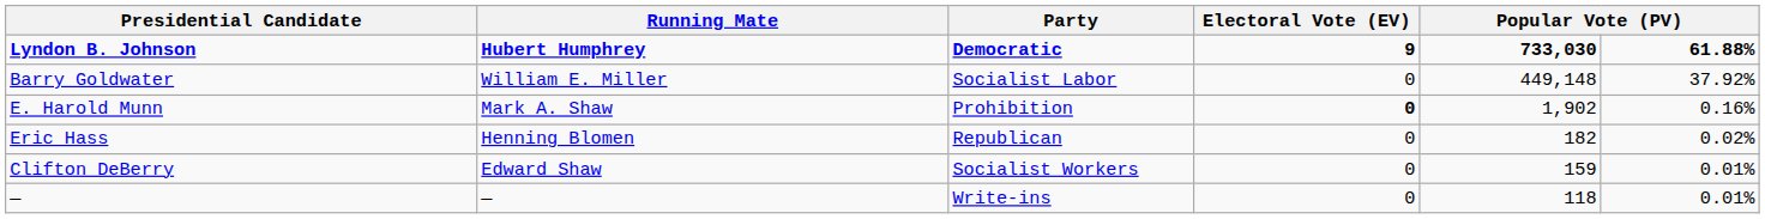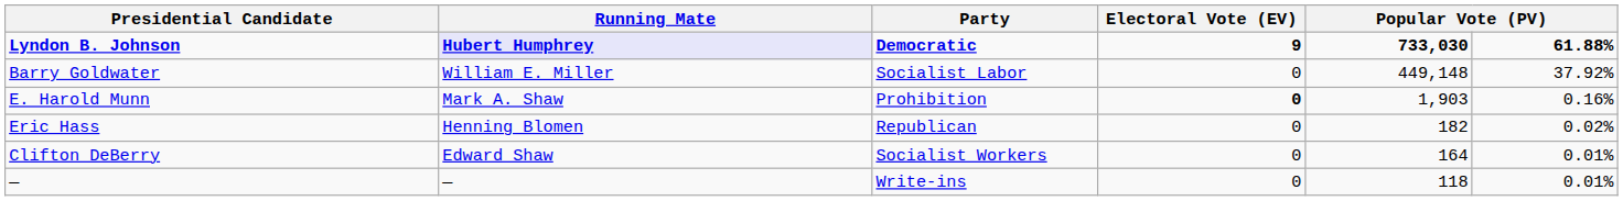Lyndon B. Johnson | Running Mate: no background -> lavender background
E. Harold Munn | column 5: 1,902 -> 1,903
Clifton DeBerry | column 5: 159 -> 164
